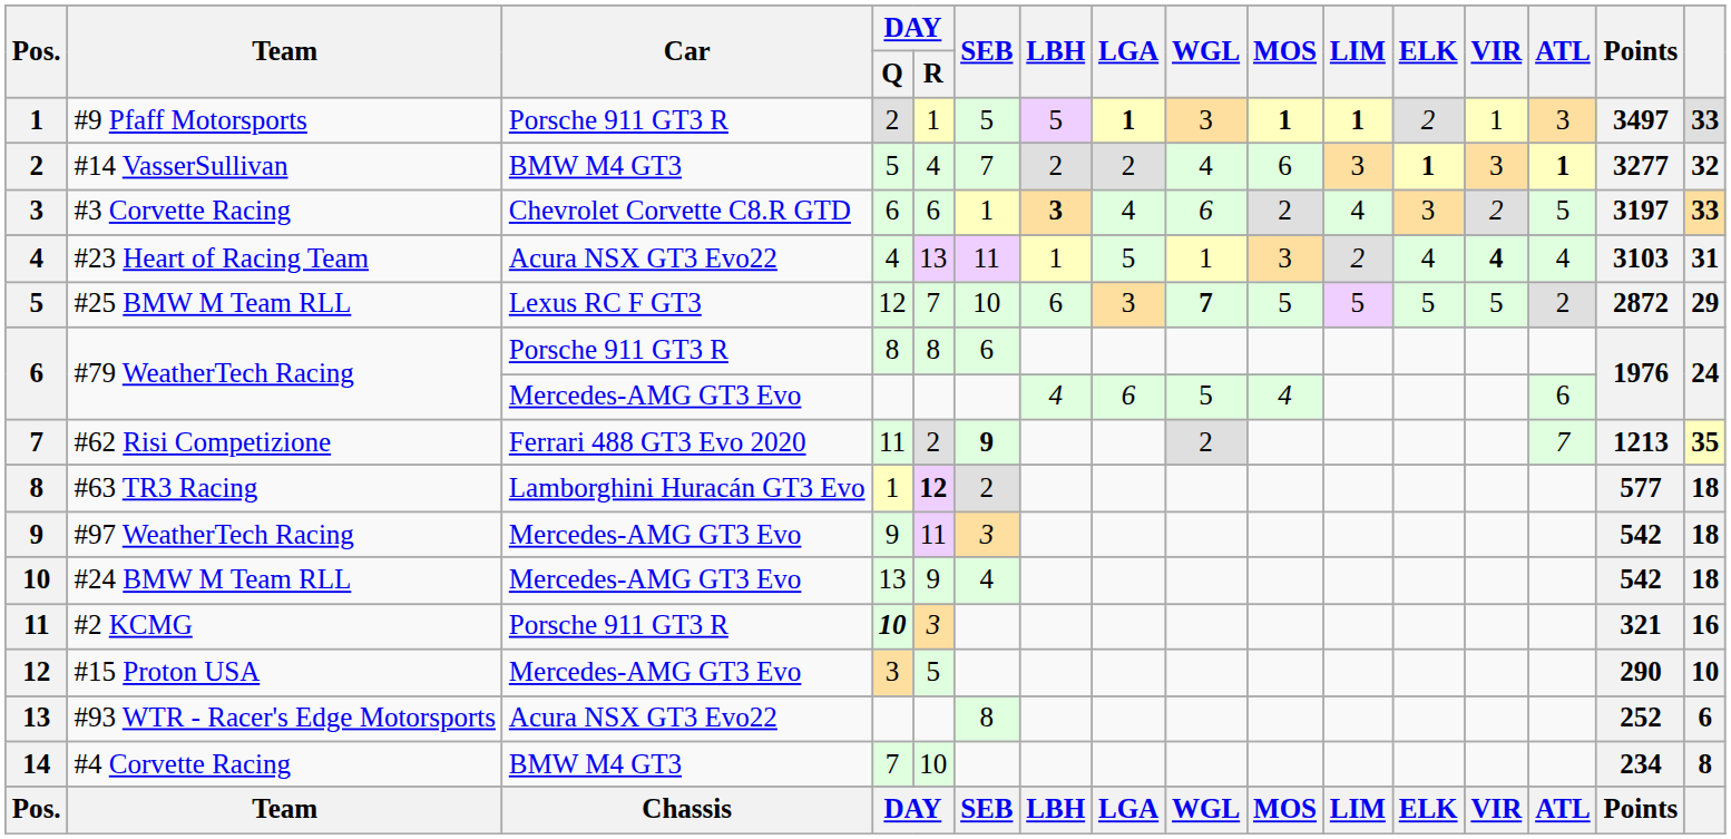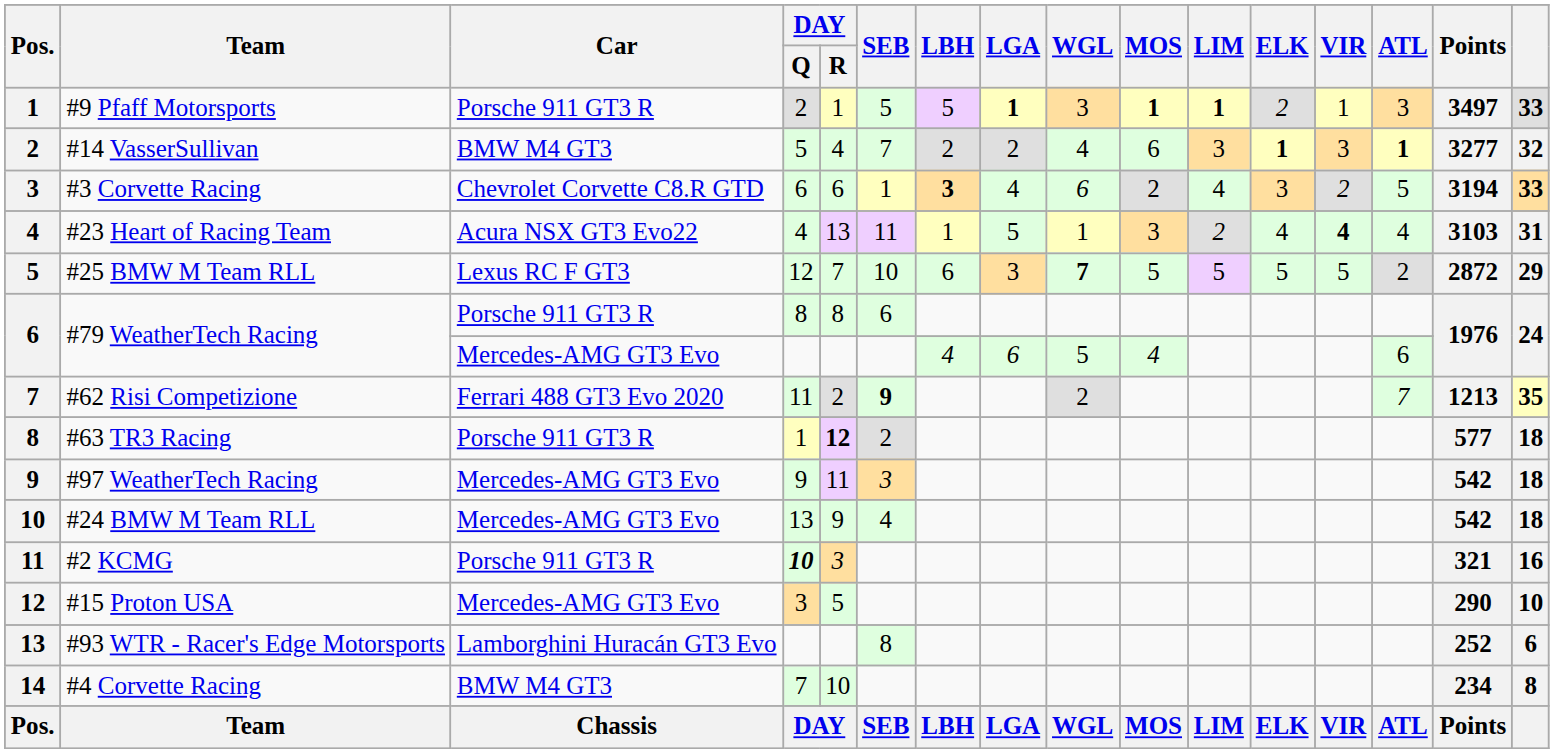#3 Corvette Racing | Points: 3197 -> 3194
#63 TR3 Racing | Car: Lamborghini Huracán GT3 Evo -> Porsche 911 GT3 R
#93 WTR - Racer's Edge Motorsports | Car: Acura NSX GT3 Evo22 -> Lamborghini Huracán GT3 Evo
